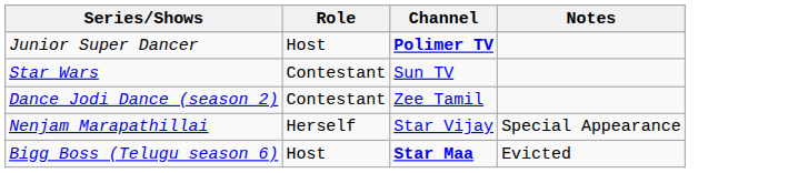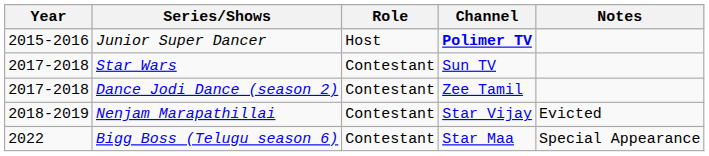+ column: Year | 2015-2016 | 2017-2018 | 2017-2018 | 2018-2019 | 2022
Nenjam Marapathillai | Role: Herself -> Contestant
Nenjam Marapathillai | Notes: Special Appearance -> Evicted
Bigg Boss (Telugu season 6) | Role: Host -> Contestant
Bigg Boss (Telugu season 6) | Channel: bold -> normal
Bigg Boss (Telugu season 6) | Notes: Evicted -> Special Appearance
